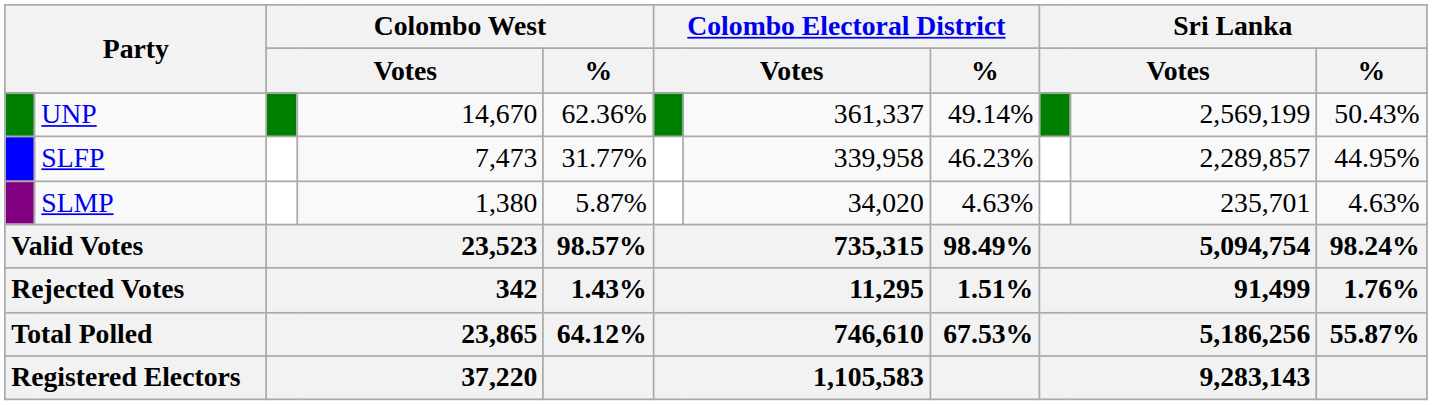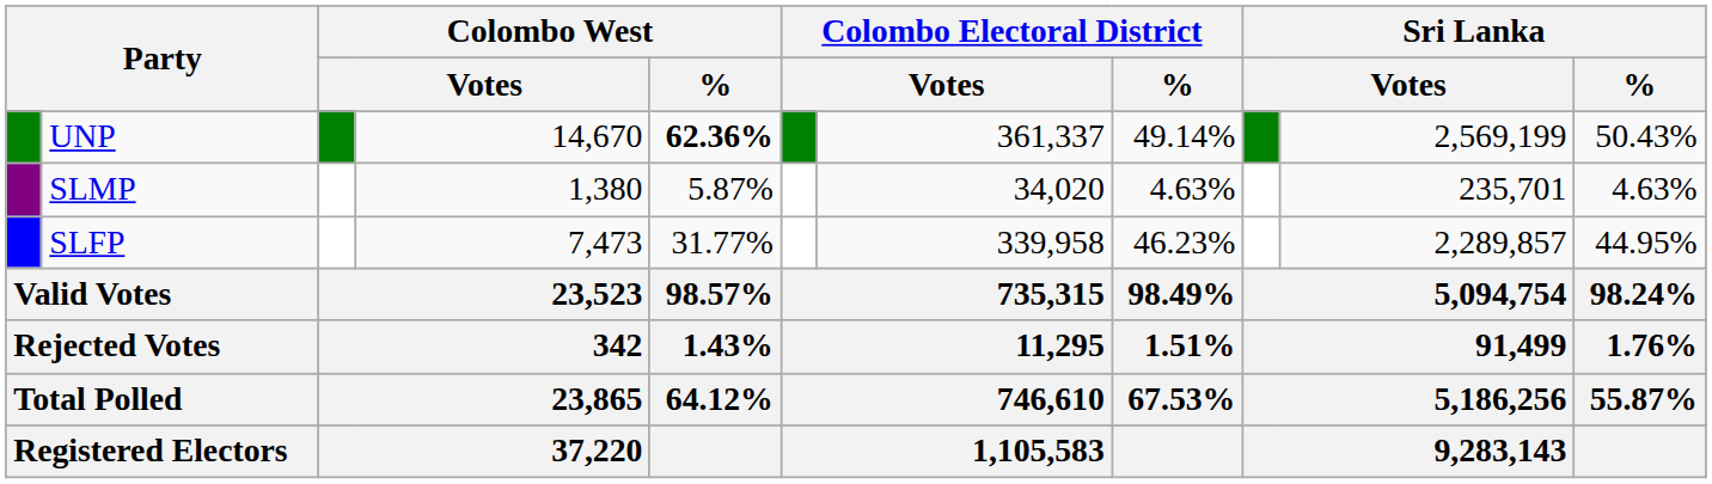UNP | Colombo West / %: normal -> bold
rows swapped: SLFP <-> SLMP
